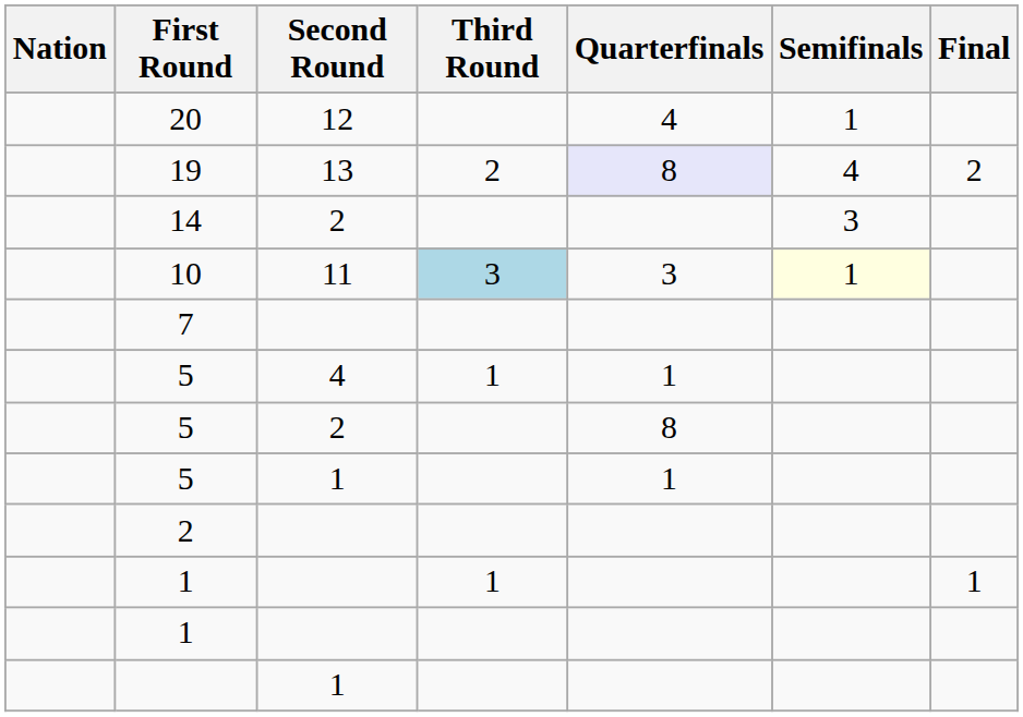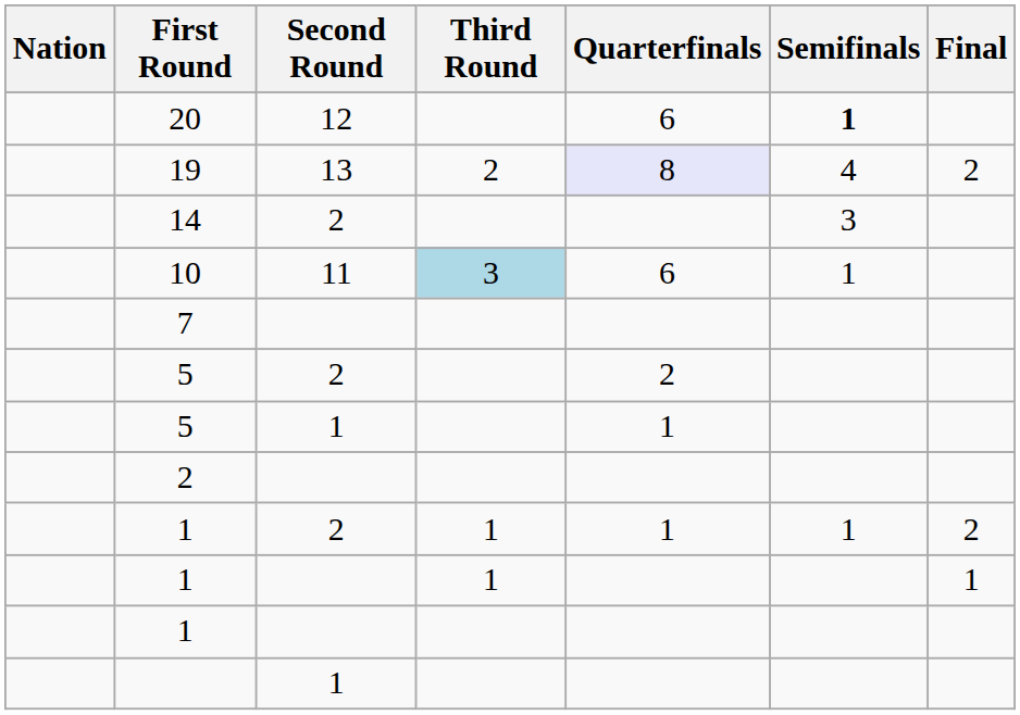20 | Quarterfinals: 4 -> 6
20 | Semifinals: normal -> bold
10 | Quarterfinals: 3 -> 6
10 | Semifinals: lightyellow background -> no background
- row: 5 | 4 | 1 | 1
5 / 2 | Quarterfinals: 8 -> 2
+ row: 1 | 2 | 1 | 1 | 1 | 2
